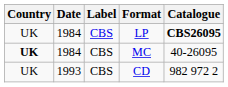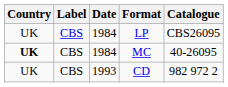columns swapped: Date <-> Label
LP | Catalogue: bold -> normal
